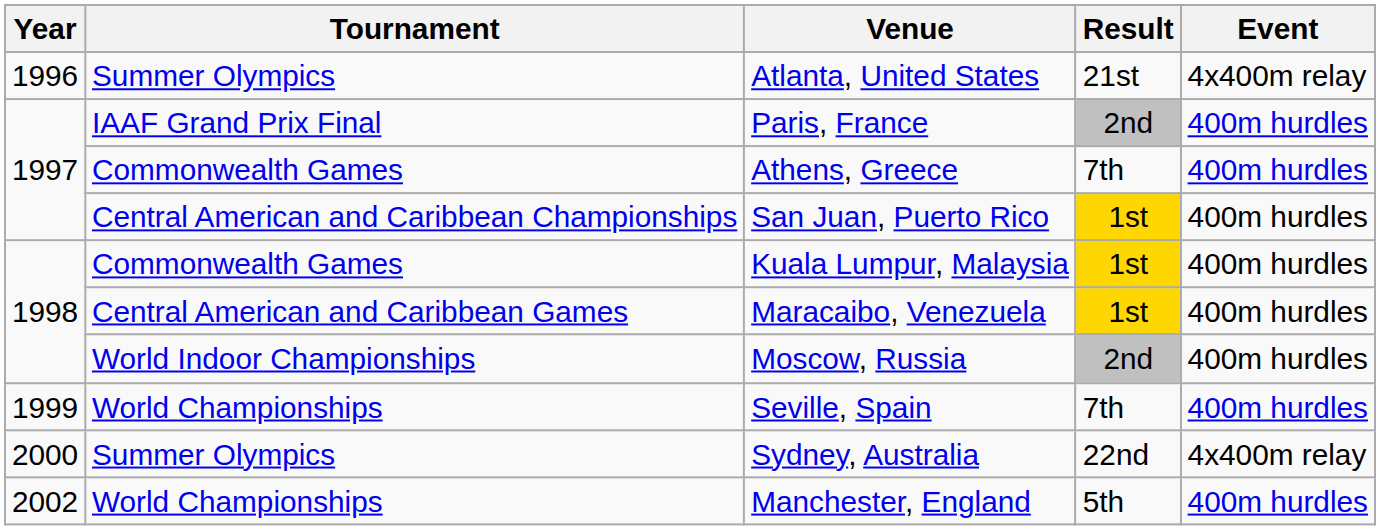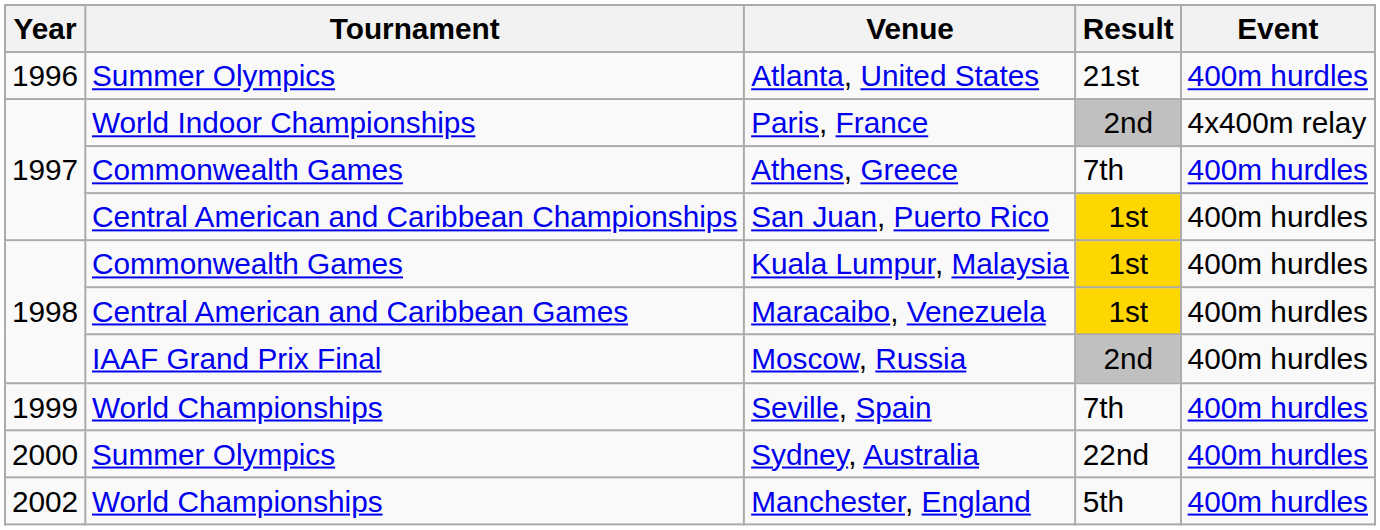Atlanta, United States | Event: 4x400m relay -> 400m hurdles
Paris, France | Tournament: IAAF Grand Prix Final -> World Indoor Championships
Paris, France | Event: 400m hurdles -> 4x400m relay
Moscow, Russia | Tournament: World Indoor Championships -> IAAF Grand Prix Final
Sydney, Australia | Event: 4x400m relay -> 400m hurdles
